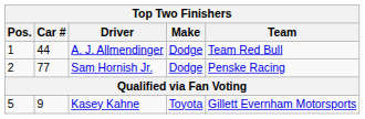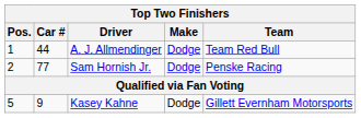Kasey Kahne | Make: Toyota -> Dodge
